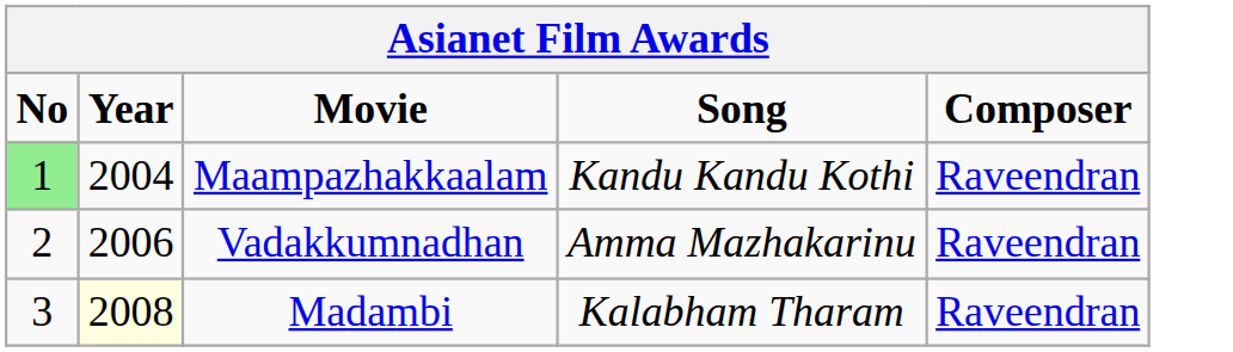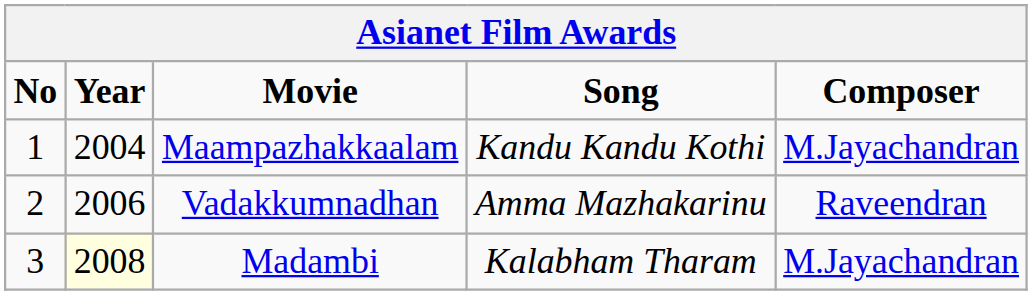Maampazhakkaalam | No: lightgreen background -> no background
Maampazhakkaalam | Composer: Raveendran -> M.Jayachandran
Madambi | Composer: Raveendran -> M.Jayachandran
